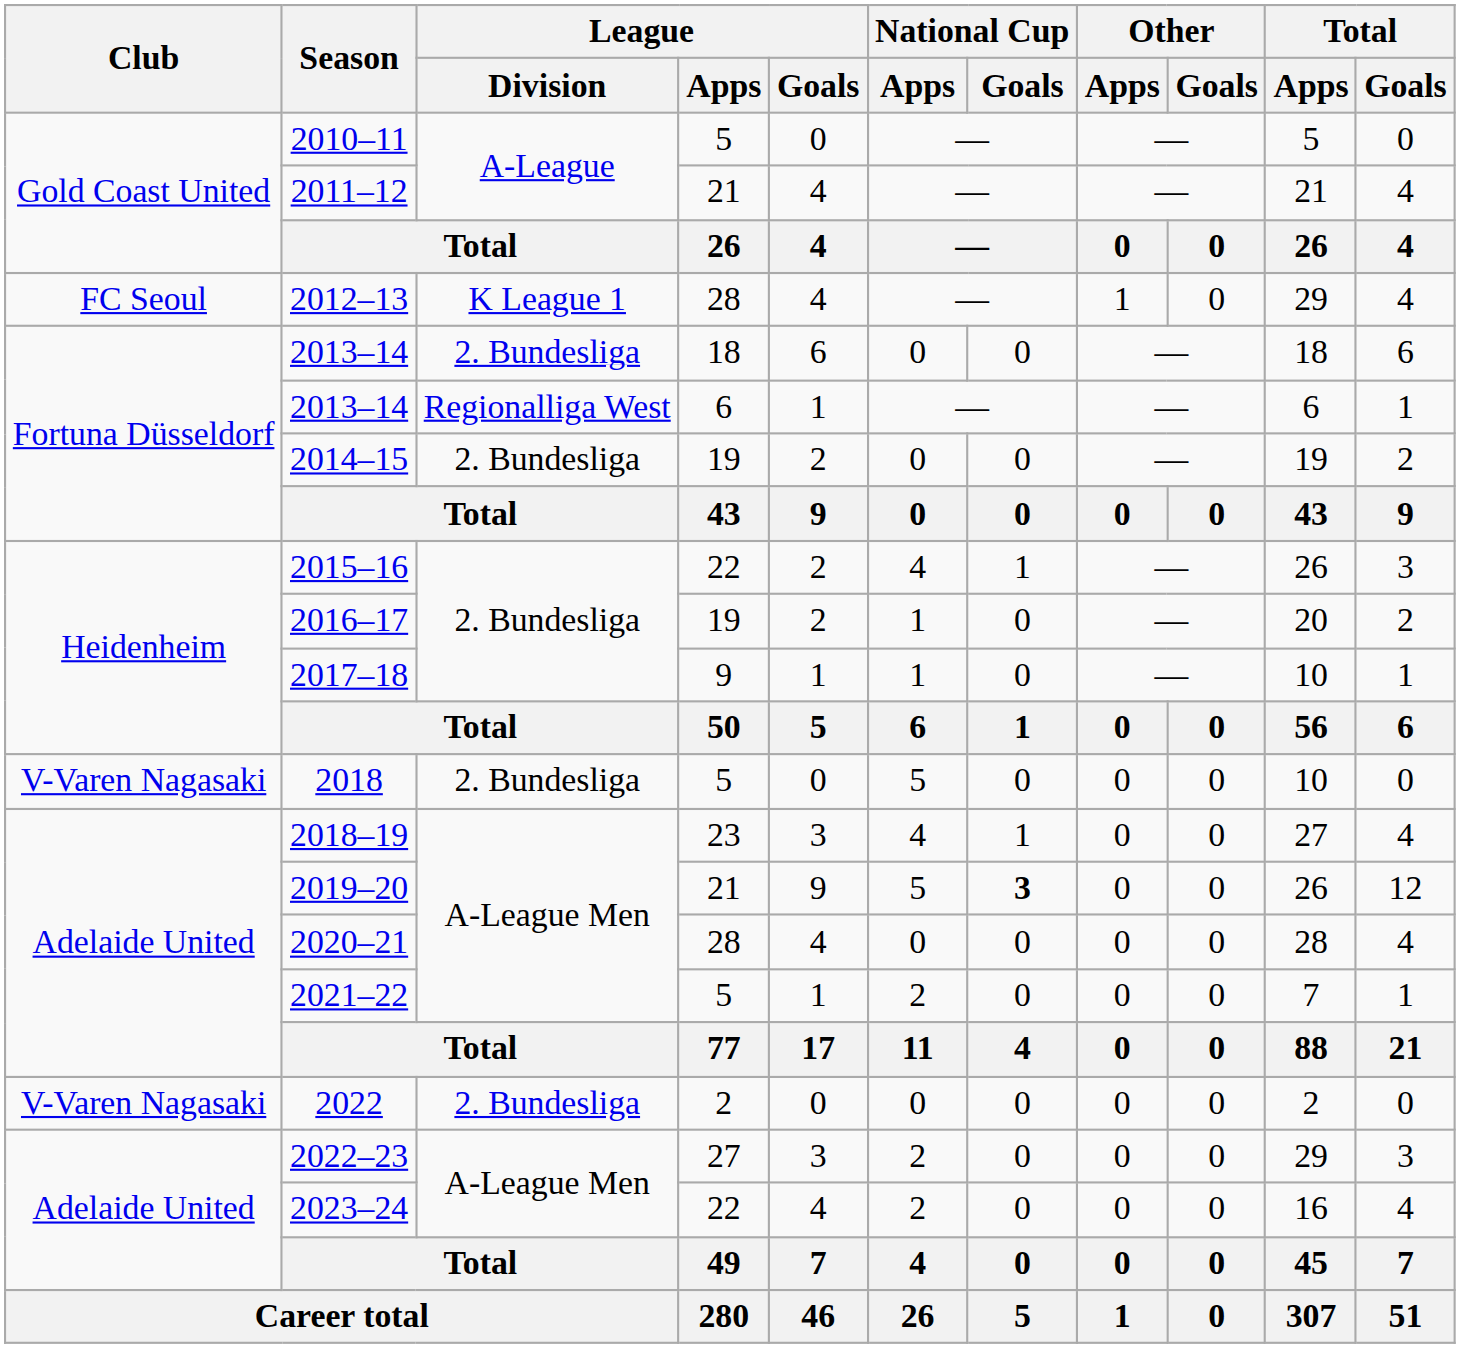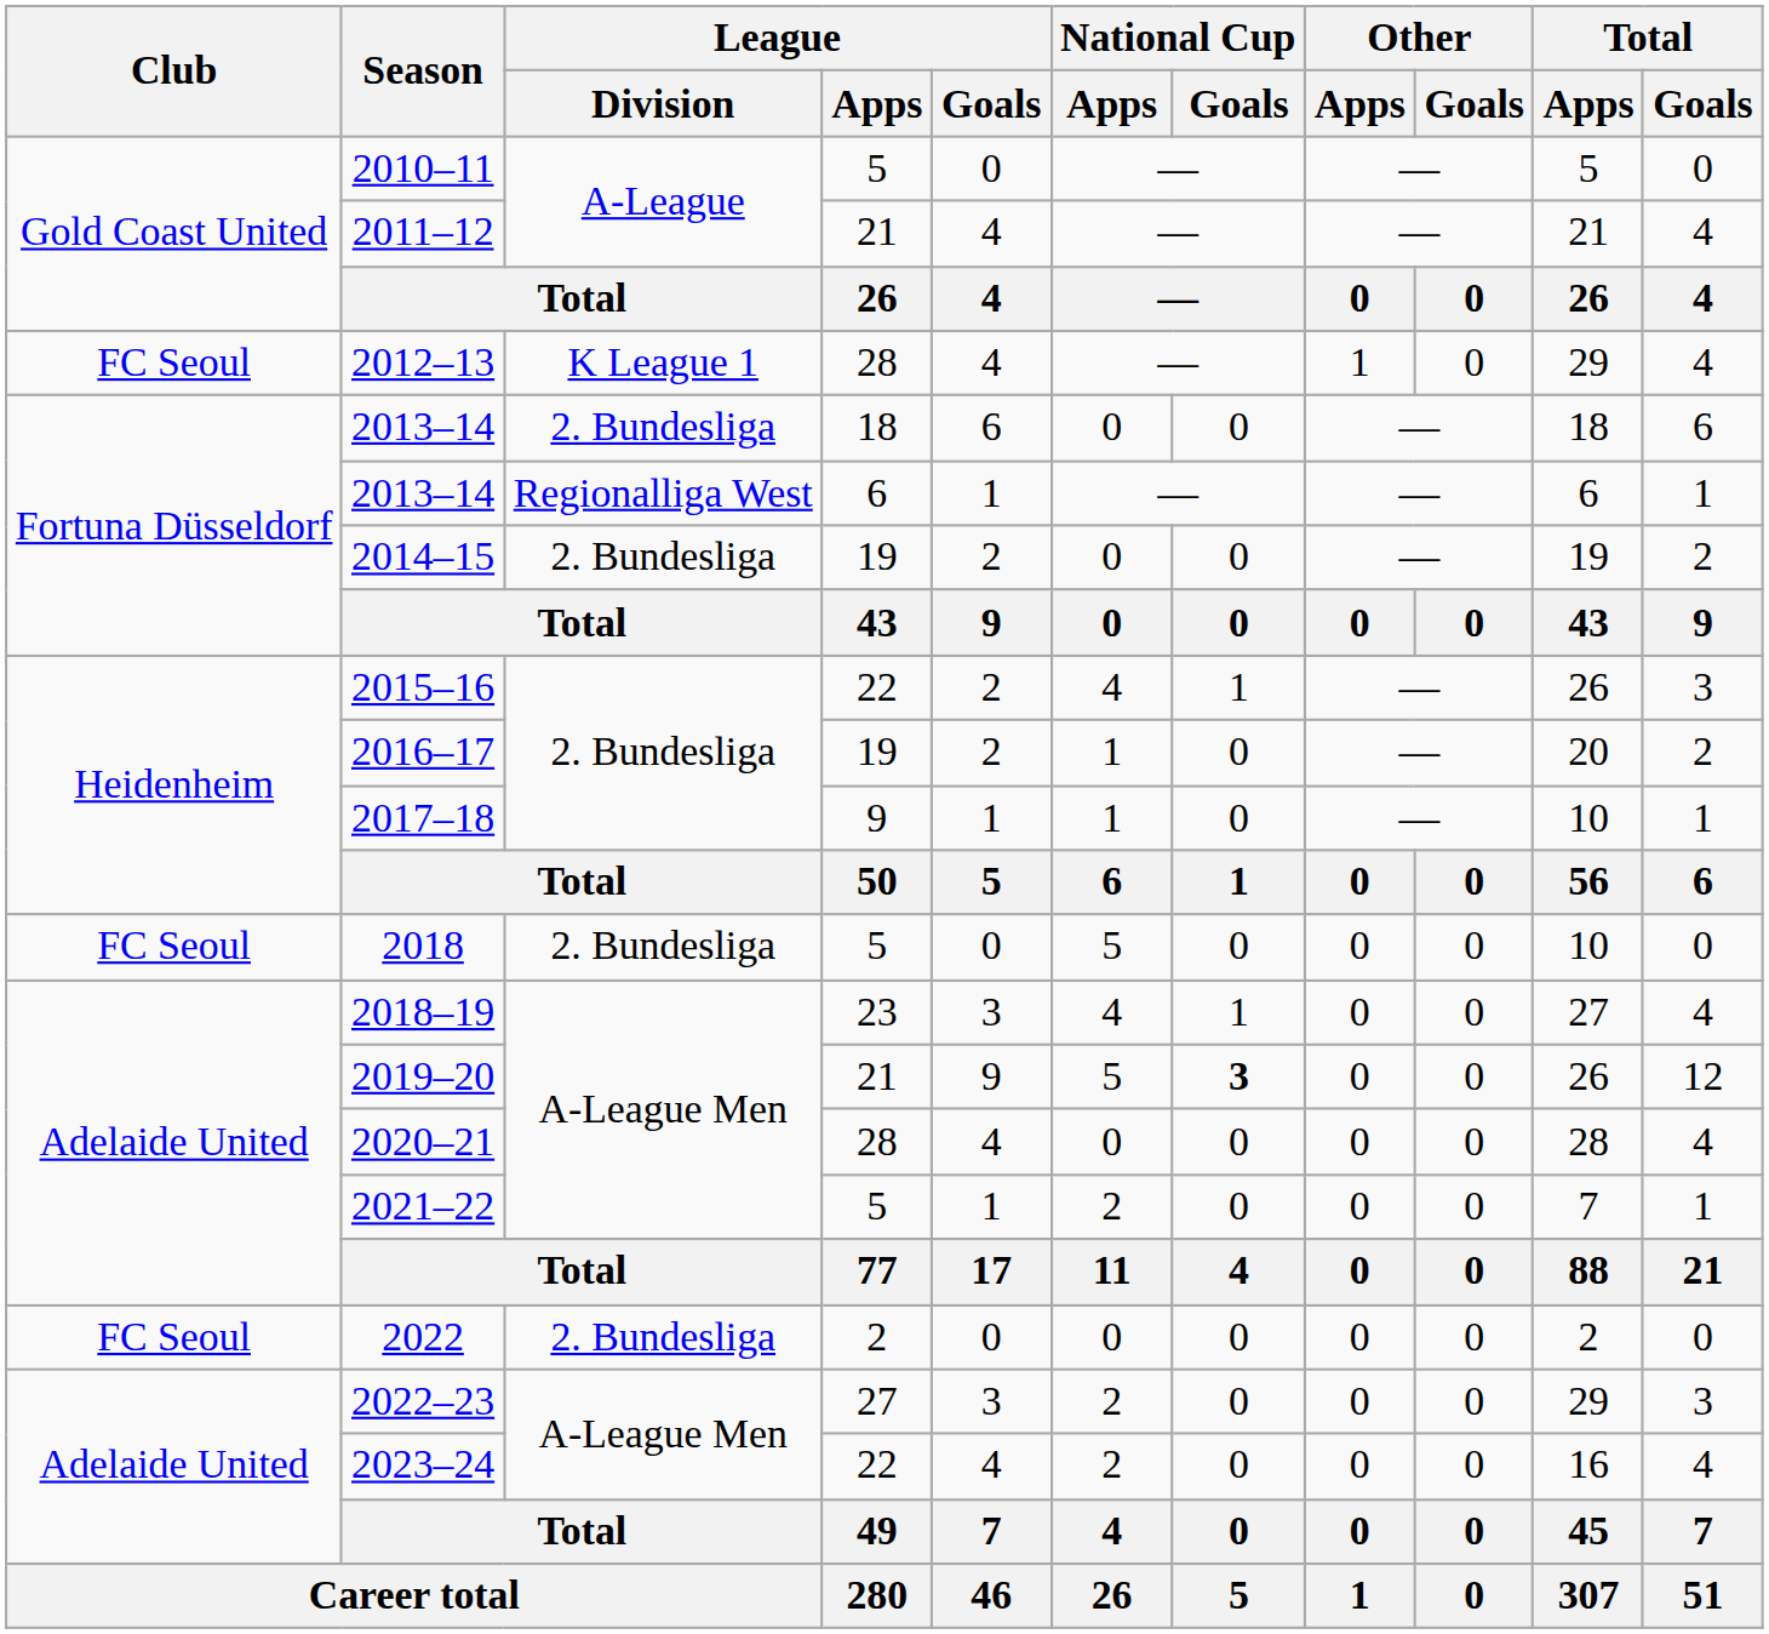2018 | Club: V-Varen Nagasaki -> FC Seoul
2022 | Club: V-Varen Nagasaki -> FC Seoul
